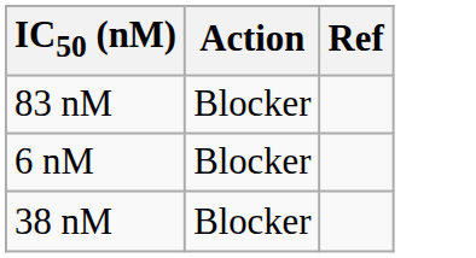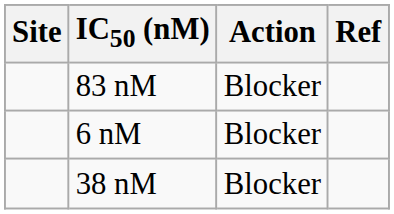+ column: Site
